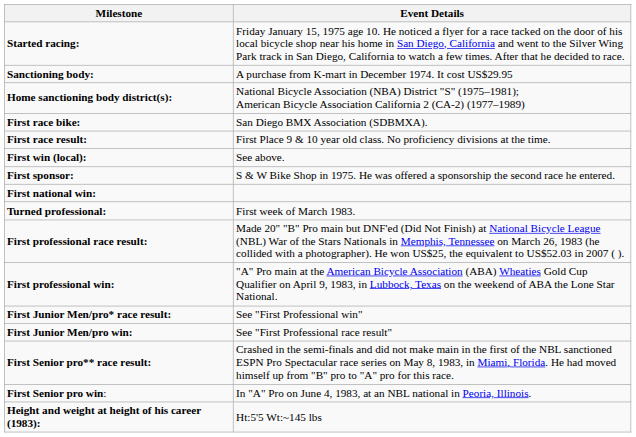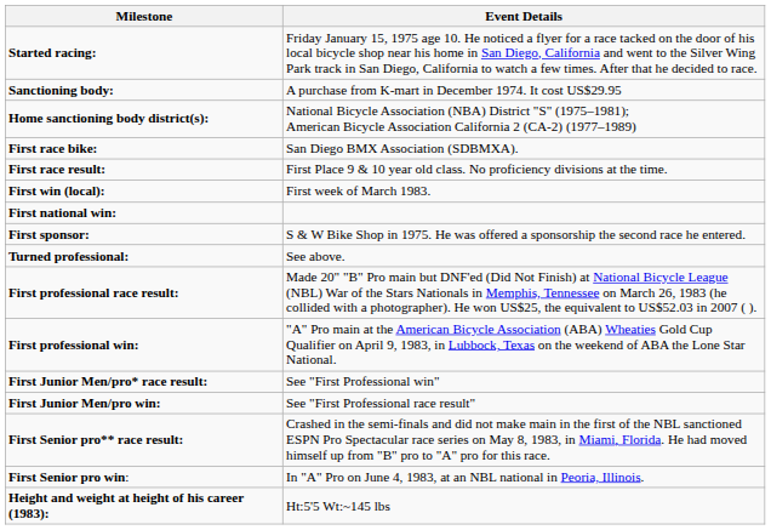First win (local): | Event Details: See above. -> First week of March 1983.
rows swapped: First sponsor: <-> First national win:
Turned professional: | Event Details: First week of March 1983. -> See above.
